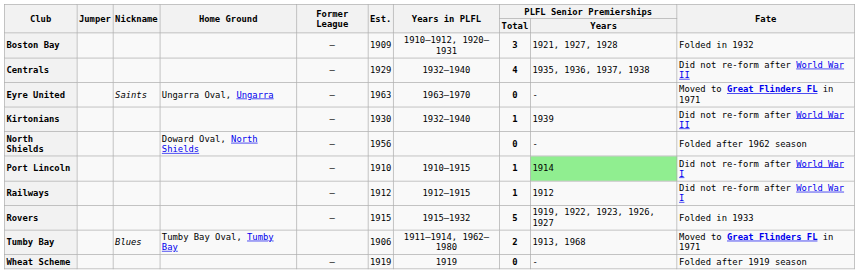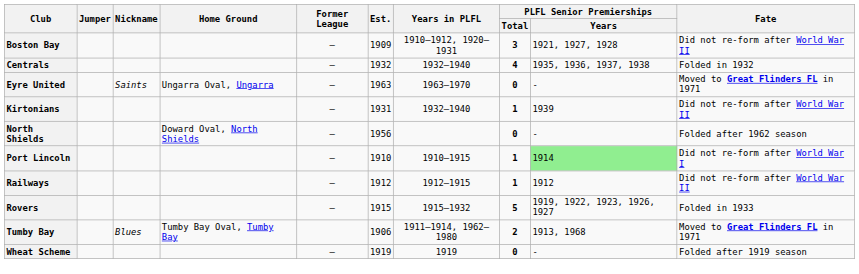Boston Bay | Fate: Folded in 1932 -> Did not re-form after World War II
Centrals | Est.: 1929 -> 1932
Centrals | Fate: Did not re-form after World War II -> Folded in 1932
Kirtonians | Est.: 1930 -> 1931
Railways | Fate: Did not re-form after World War I -> Did not re-form after World War II
